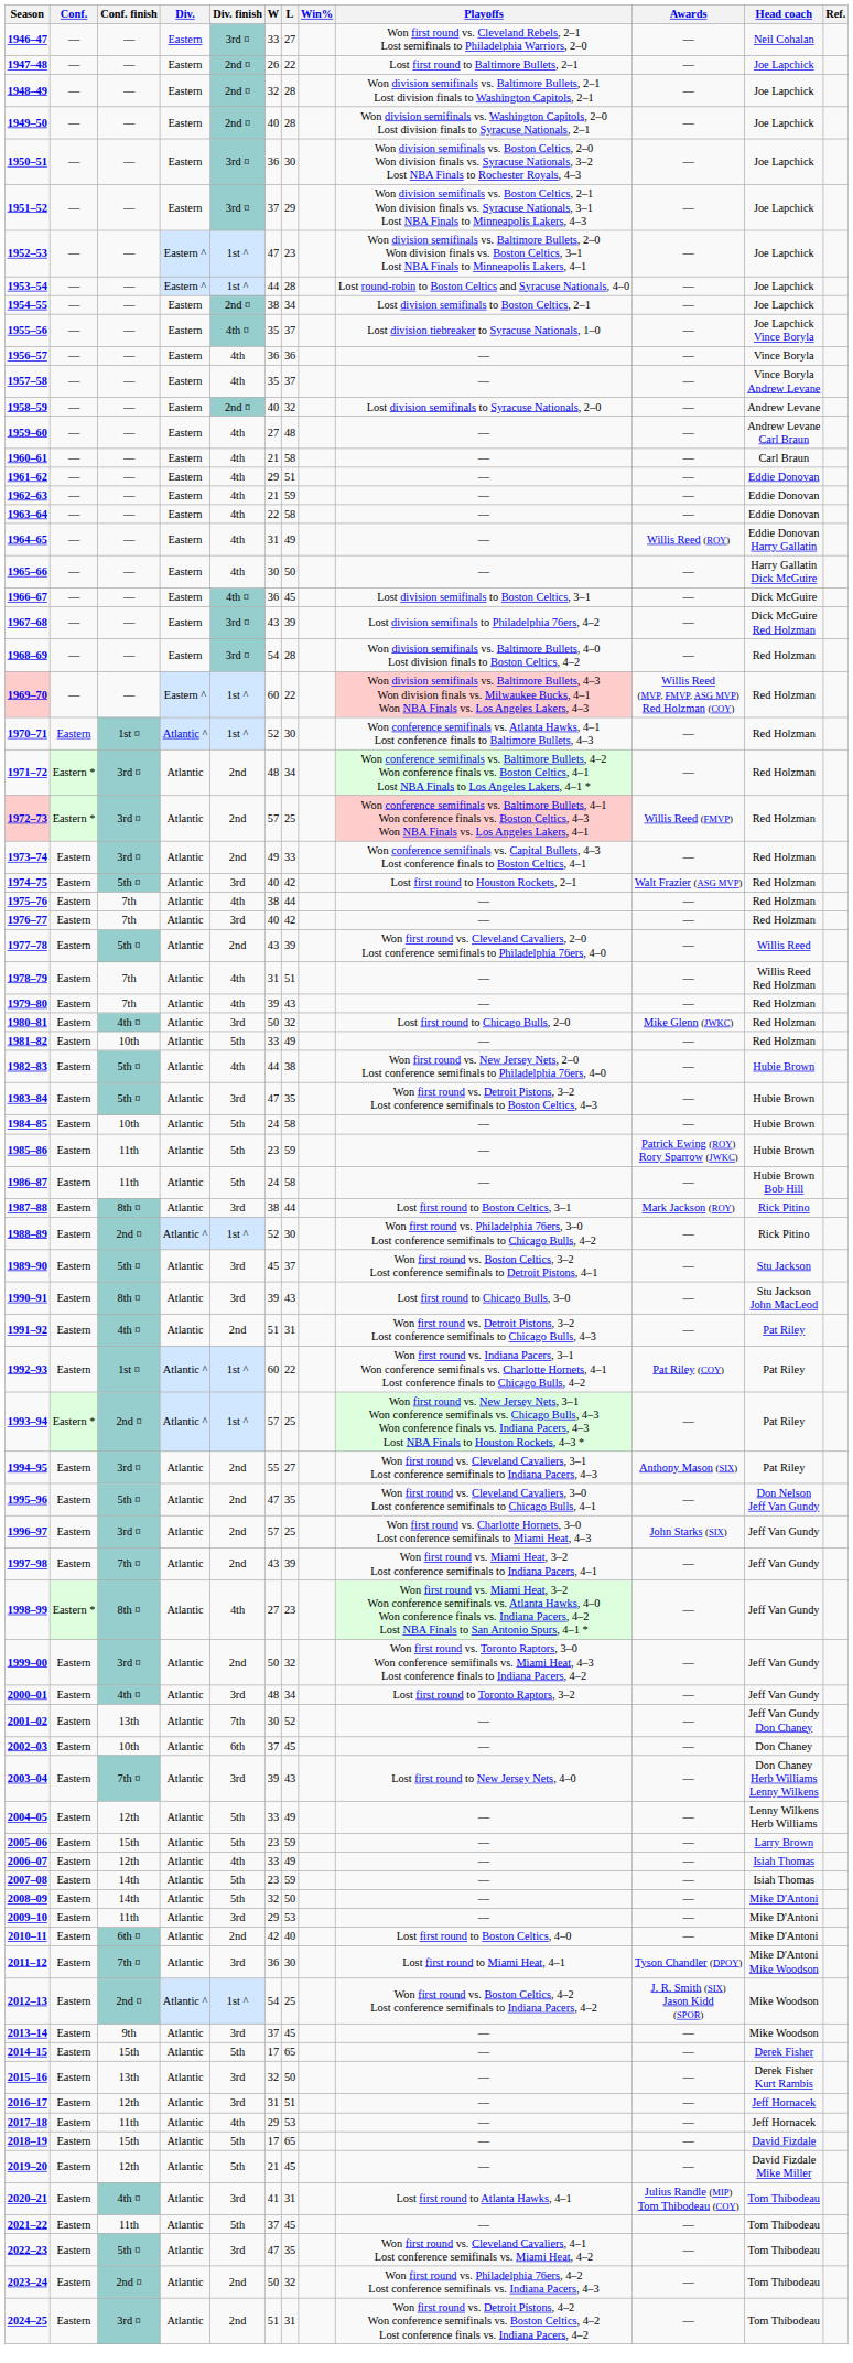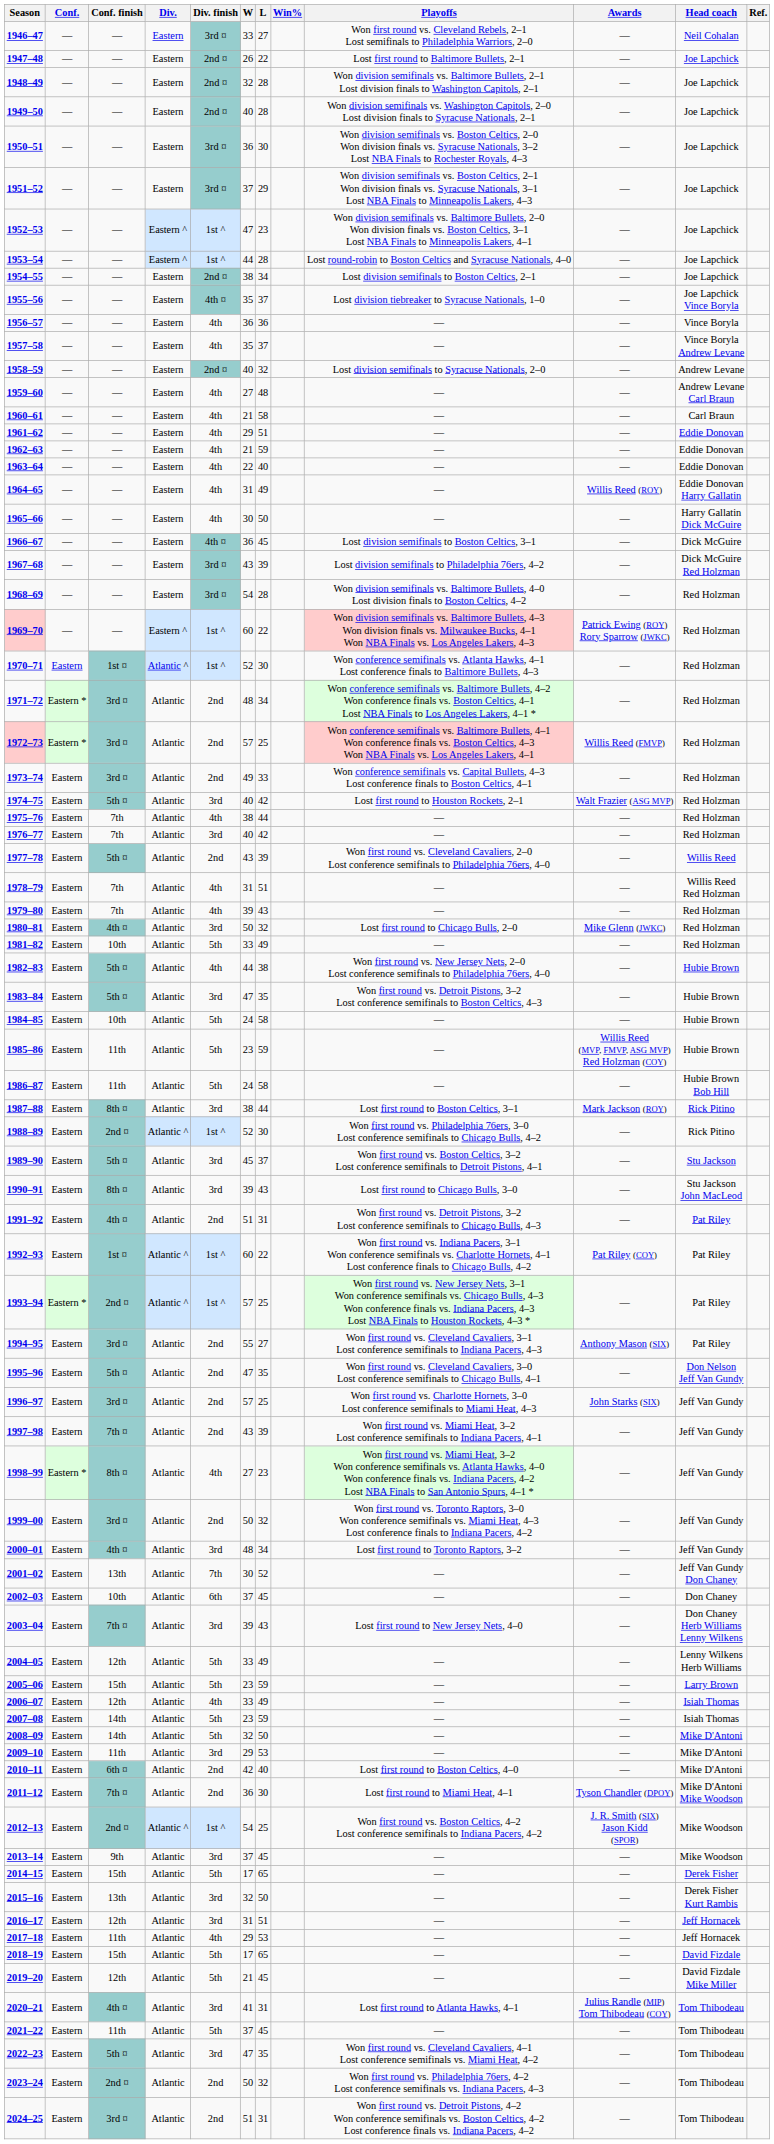1963–64 | L: 58 -> 40
1969–70 | Awards: Willis Reed (MVP, FMVP, ASG MVP) Red Holzman (COY) -> Patrick Ewing (ROY) Rory Sparrow (JWKC)
1985–86 | Awards: Patrick Ewing (ROY) Rory Sparrow (JWKC) -> Willis Reed (MVP, FMVP, ASG MVP) Red Holzman (COY)
2011–12 | Div. finish: 3rd -> 2nd
